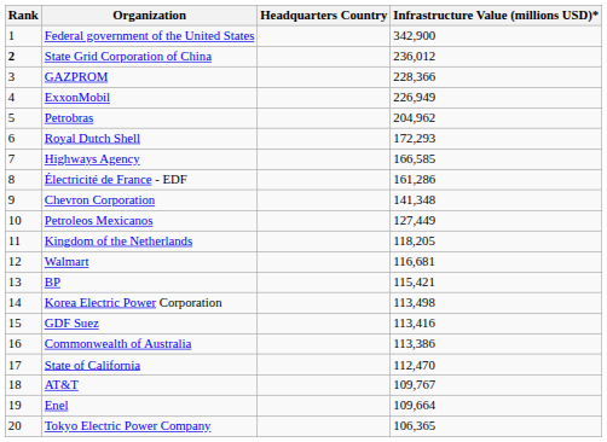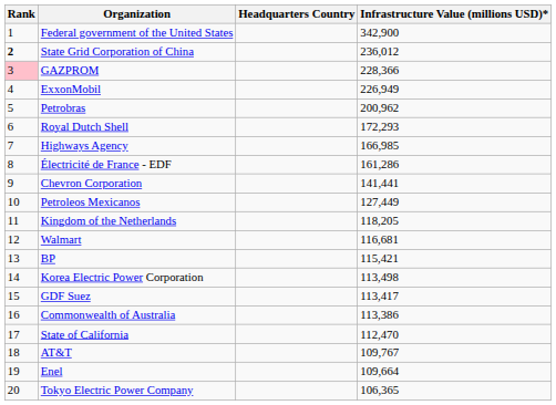GAZPROM | Rank: no background -> pink background
Petrobras | Infrastructure Value (millions USD)*: 204,962 -> 200,962
Highways Agency | Infrastructure Value (millions USD)*: 166,585 -> 166,985
Chevron Corporation | Infrastructure Value (millions USD)*: 141,348 -> 141,441
GDF Suez | Infrastructure Value (millions USD)*: 113,416 -> 113,417
